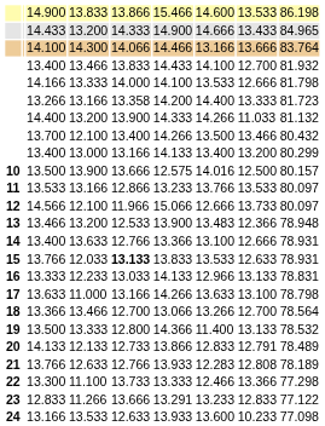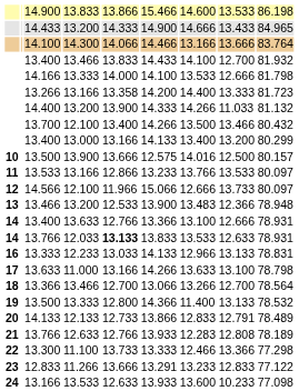13.766 / 12.033 | column 1: 15 -> 14
